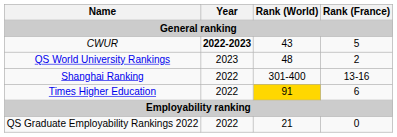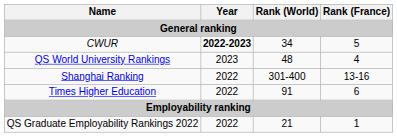CWUR | Rank (World): 43 -> 34
QS World University Rankings | Rank (France): 2 -> 4
Times Higher Education | Rank (World): gold background -> no background
QS Graduate Employability Rankings 2022 | Rank (France): 0 -> 1
